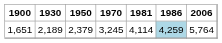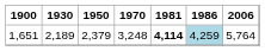1,651 | 1970: 3,245 -> 3,248
1,651 | 1981: normal -> bold
